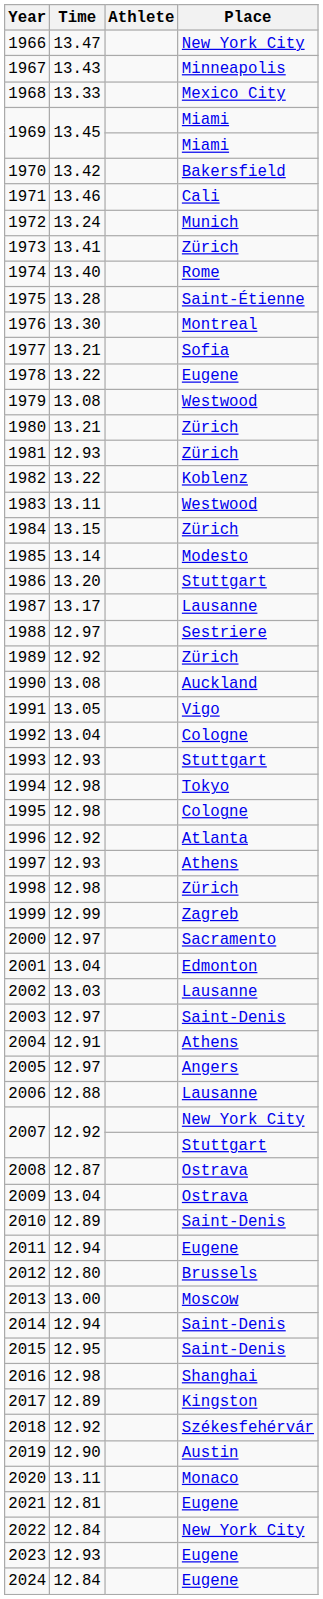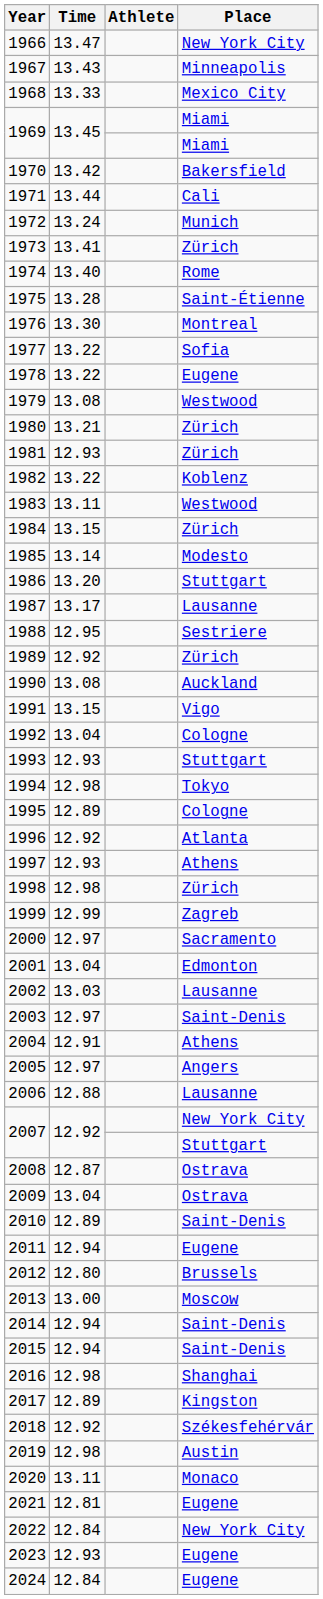1971 | Time: 13.46 -> 13.44
1977 | Time: 13.21 -> 13.22
1988 | Time: 12.97 -> 12.95
1991 | Time: 13.05 -> 13.15
1995 | Time: 12.98 -> 12.89
2015 | Time: 12.95 -> 12.94
2019 | Time: 12.90 -> 12.98
